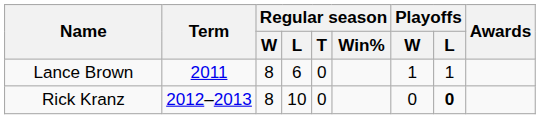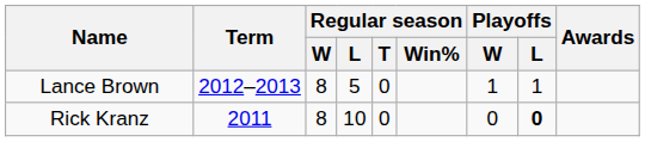Lance Brown | Term: 2011 -> 2012–2013
Lance Brown | Regular season / L: 6 -> 5
Rick Kranz | Term: 2012–2013 -> 2011
